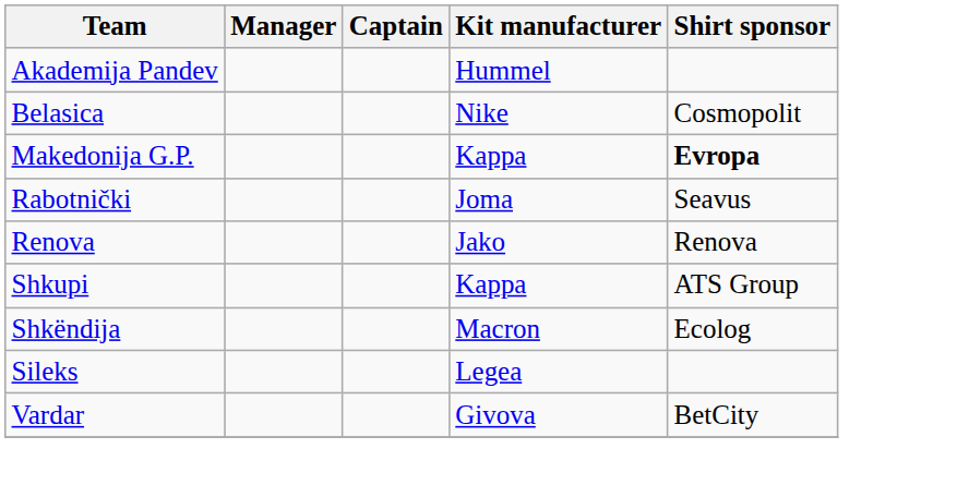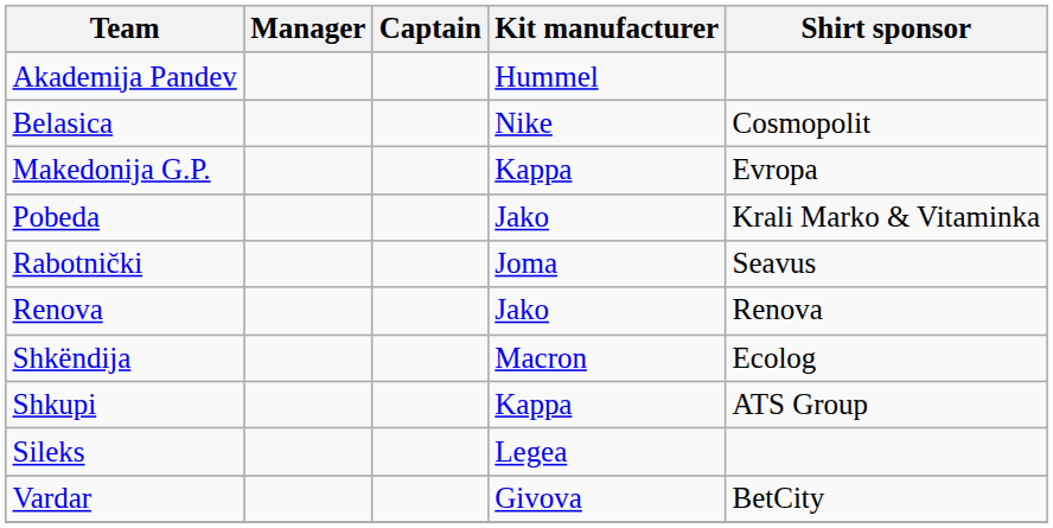Makedonija G.P. | Shirt sponsor: bold -> normal
+ row: Pobeda | Jako | Krali Marko & Vitaminka
rows swapped: Shkëndija <-> Shkupi
